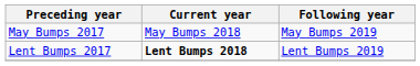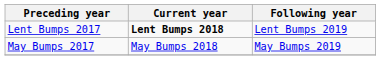rows swapped: Lent Bumps 2017 <-> May Bumps 2017
